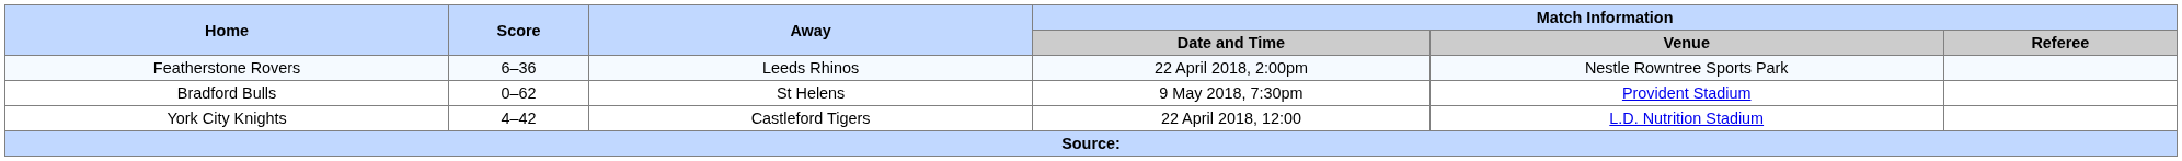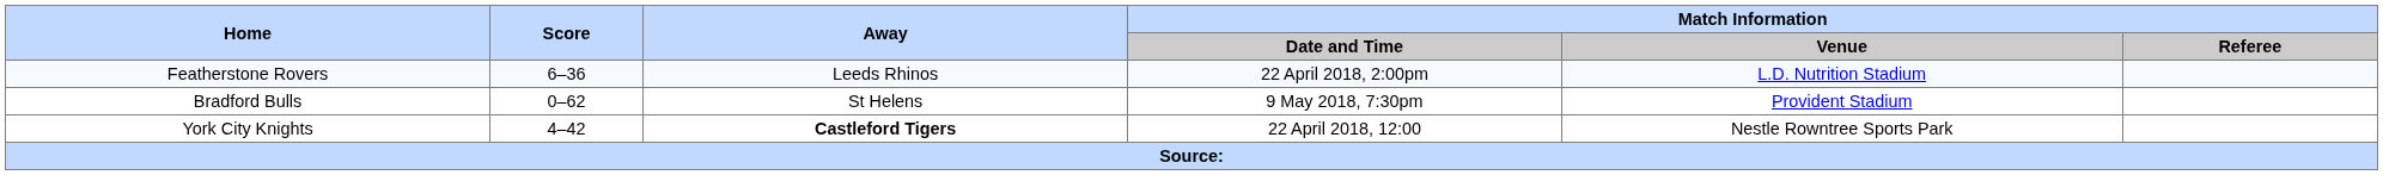Featherstone Rovers | Match Information / Venue: Nestle Rowntree Sports Park -> L.D. Nutrition Stadium
York City Knights | Away: normal -> bold
York City Knights | Match Information / Venue: L.D. Nutrition Stadium -> Nestle Rowntree Sports Park
